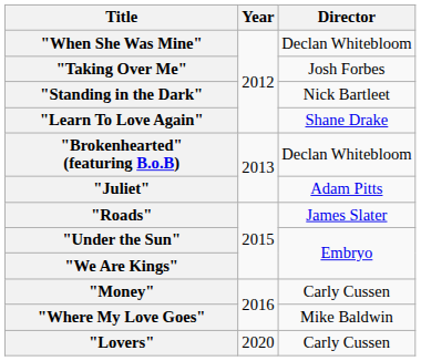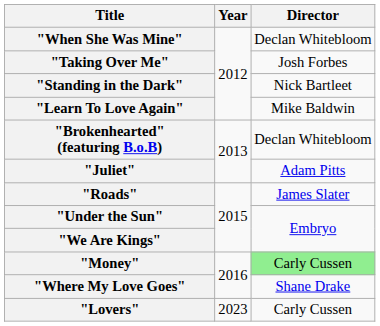"Learn To Love Again" | Director: Shane Drake -> Mike Baldwin
"Money" | Director: no background -> lightgreen background
"Where My Love Goes" | Director: Mike Baldwin -> Shane Drake
"Lovers" | Year: 2020 -> 2023
